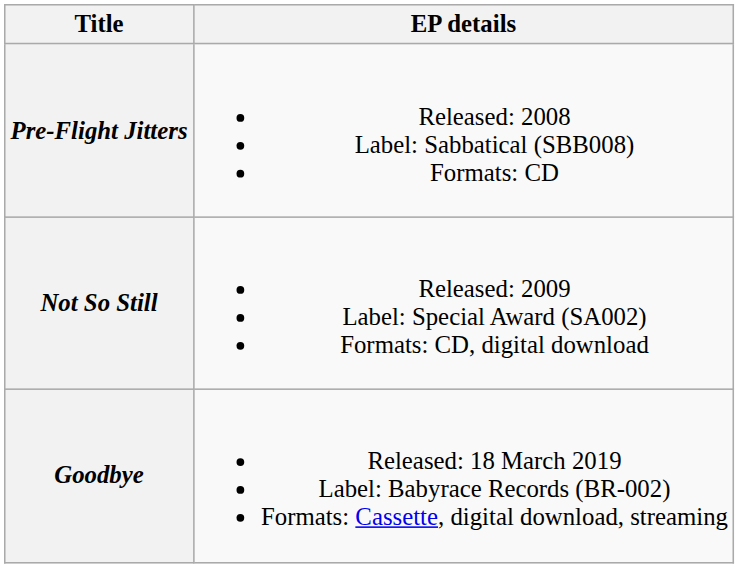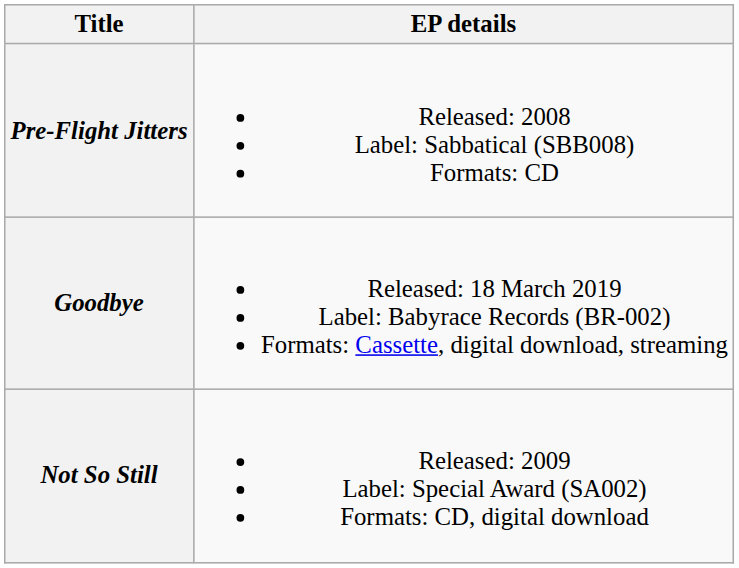rows swapped: Not So Still <-> Goodbye
